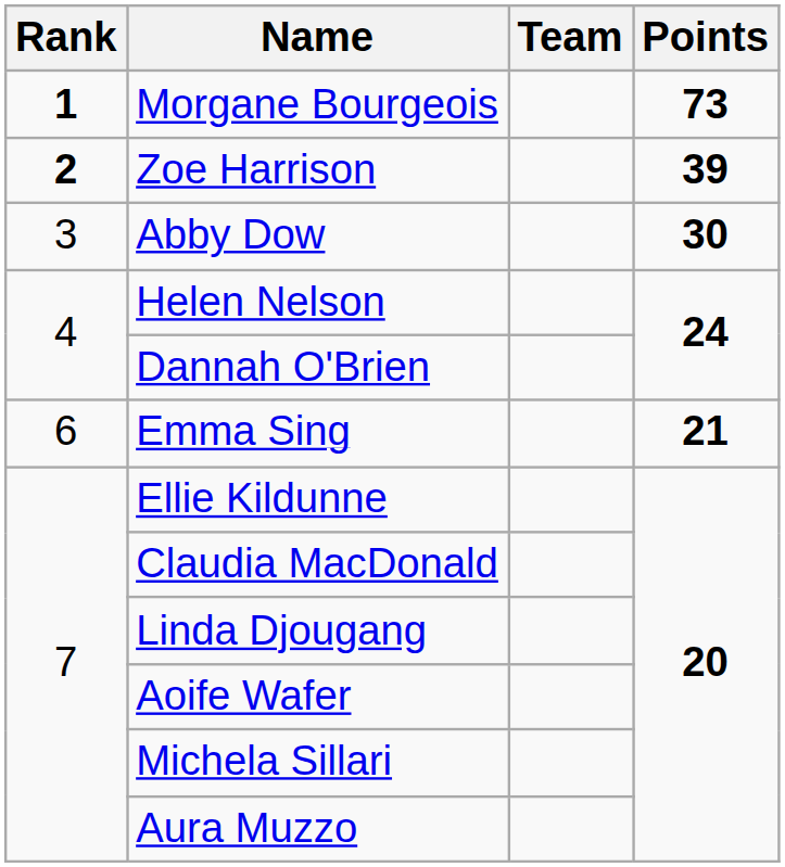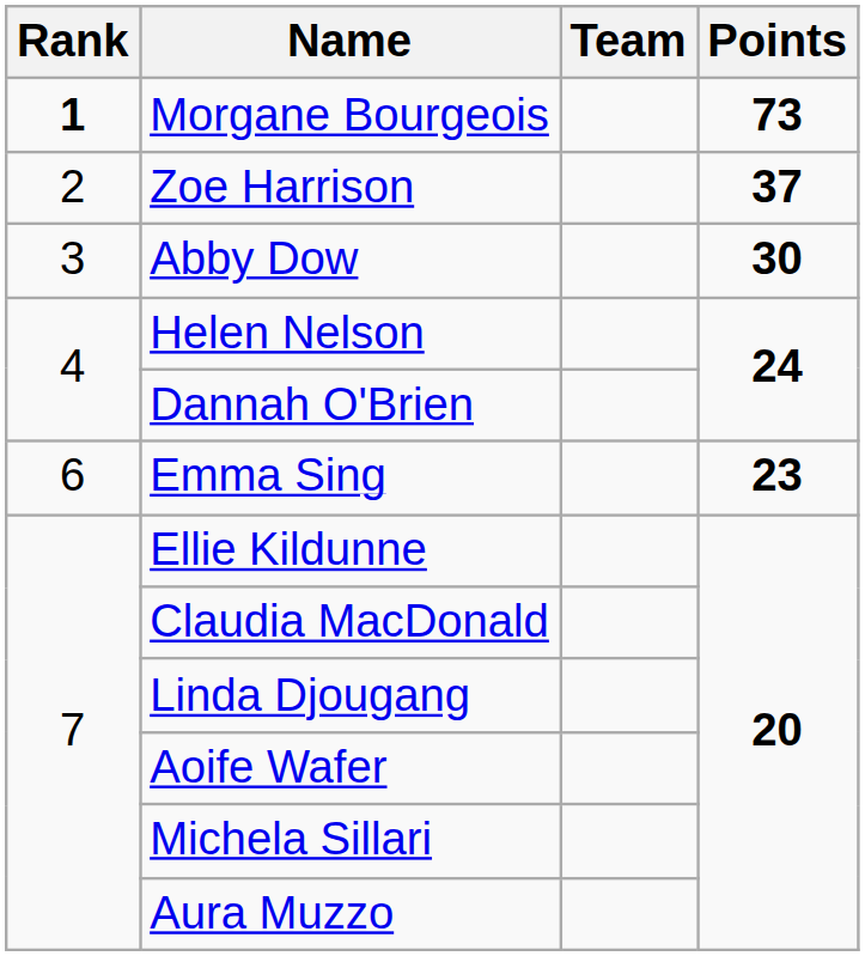Zoe Harrison | Rank: bold -> normal
Zoe Harrison | Points: 39 -> 37
Emma Sing | Points: 21 -> 23
